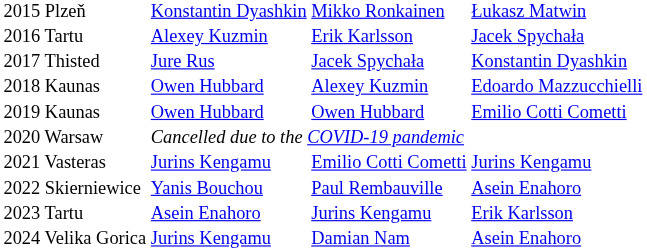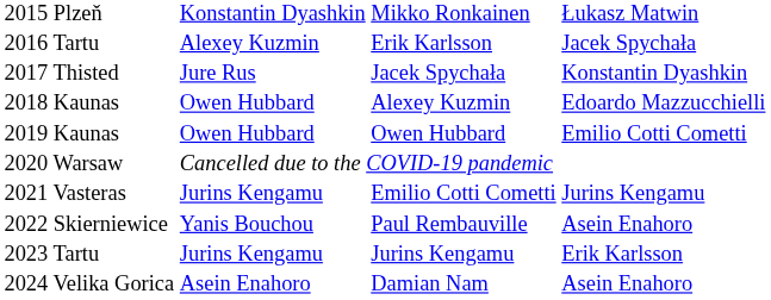2023 Tartu | column 2: Asein Enahoro -> Jurins Kengamu
2024 Velika Gorica | column 2: Jurins Kengamu -> Asein Enahoro
